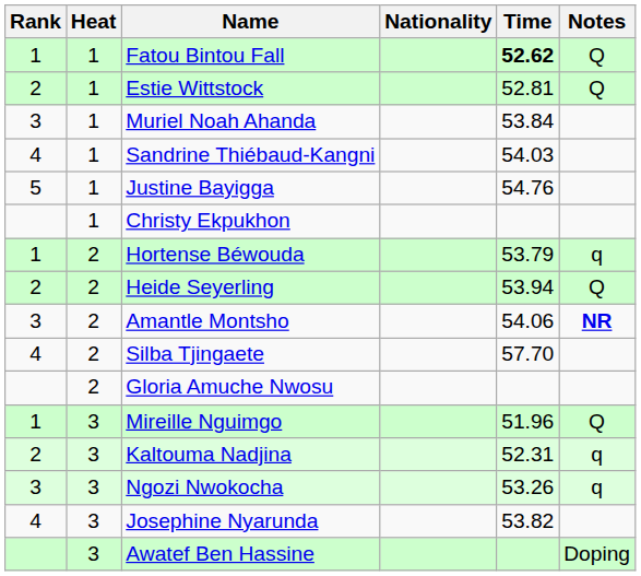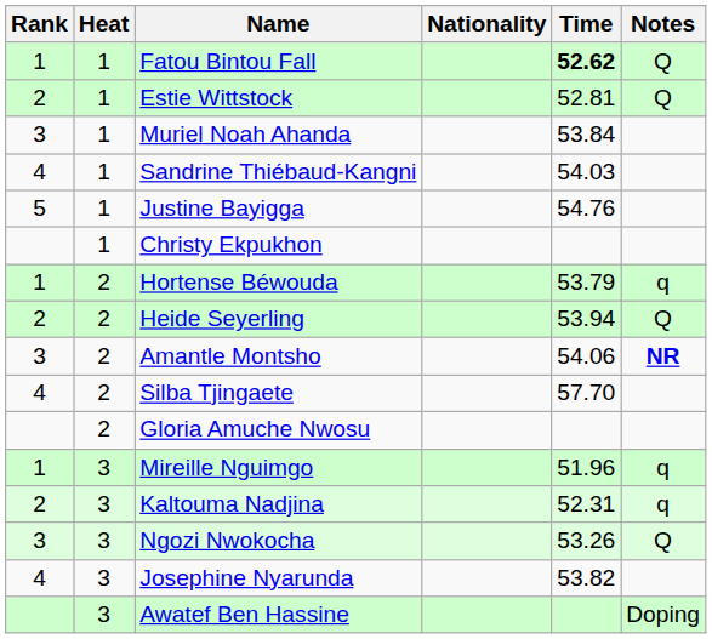Mireille Nguimgo | Notes: Q -> q
Ngozi Nwokocha | Notes: q -> Q
